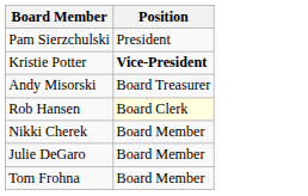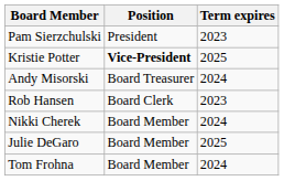+ column: Term expires | 2023 | 2025 | 2024 | 2023 | 2024 | 2025 | 2024
Rob Hansen | Position: lightyellow background -> no background
